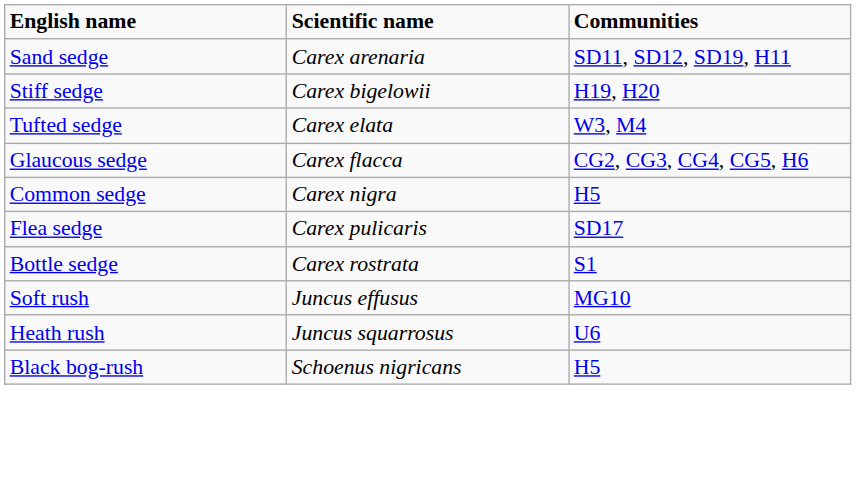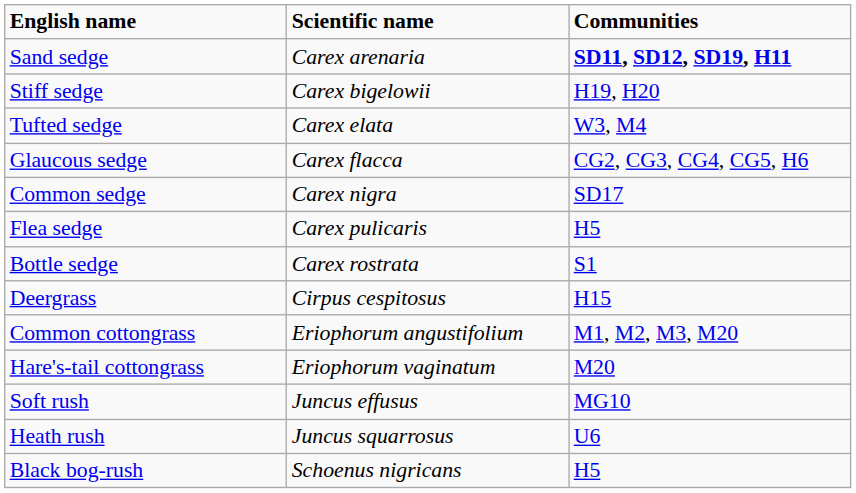Sand sedge | Communities: normal -> bold
Common sedge | Communities: H5 -> SD17
Flea sedge | Communities: SD17 -> H5
+ row: Deergrass | Cirpus cespitosus | H15
+ row: Common cottongrass | Eriophorum angustifolium | M1, M2, M3, M20
+ row: Hare's-tail cottongrass | Eriophorum vaginatum | M20
